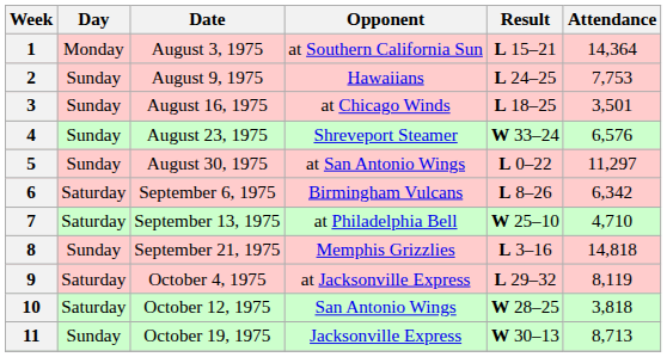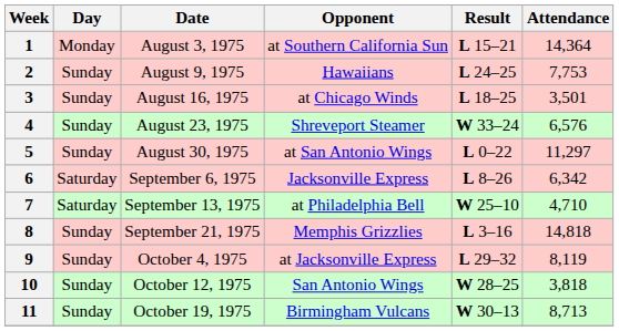6 | Opponent: Birmingham Vulcans -> Jacksonville Express
9 | Day: Saturday -> Sunday
10 | Day: Saturday -> Sunday
11 | Opponent: Jacksonville Express -> Birmingham Vulcans
